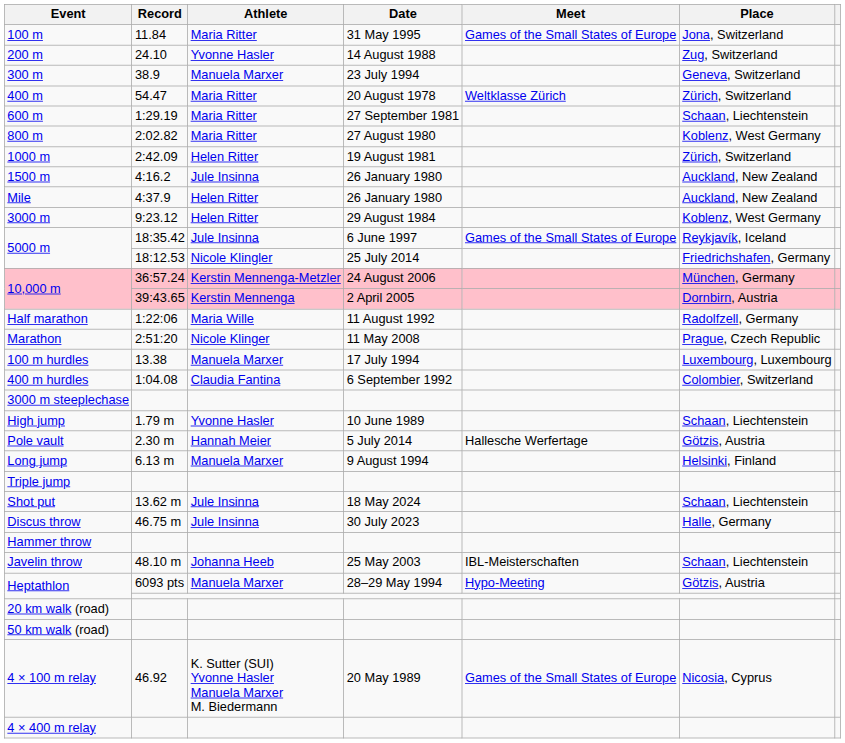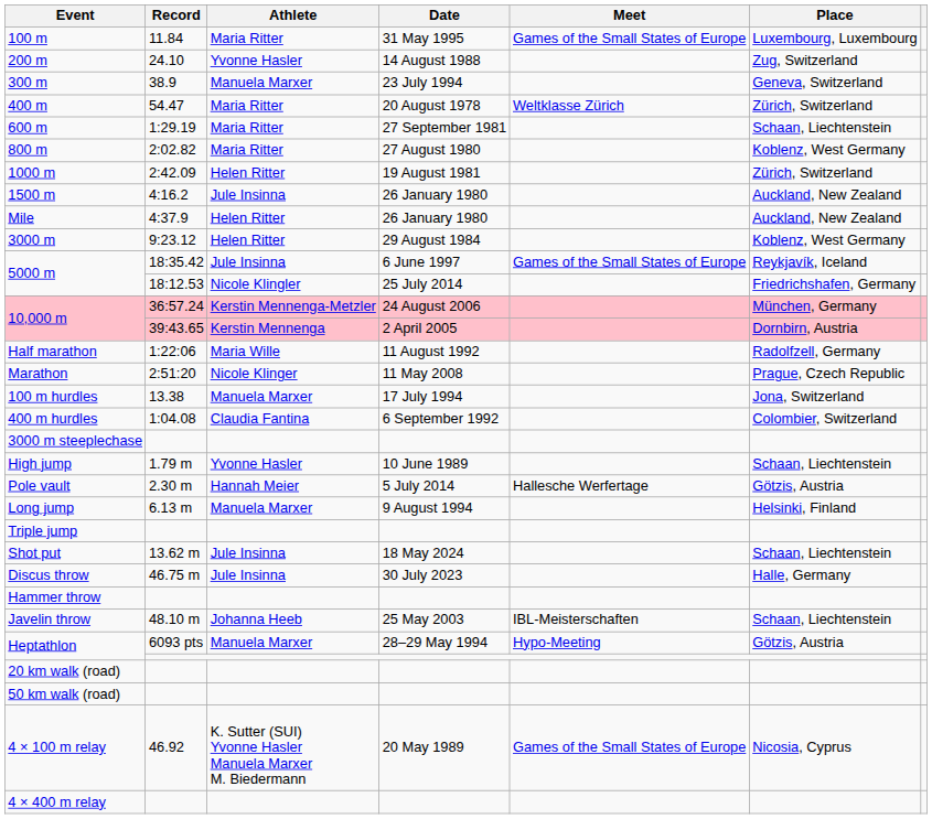100 m | Place: Jona, Switzerland -> Luxembourg, Luxembourg
100 m hurdles | Place: Luxembourg, Luxembourg -> Jona, Switzerland
